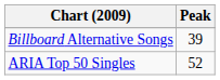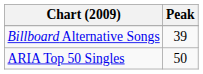ARIA Top 50 Singles | Peak: 52 -> 50
